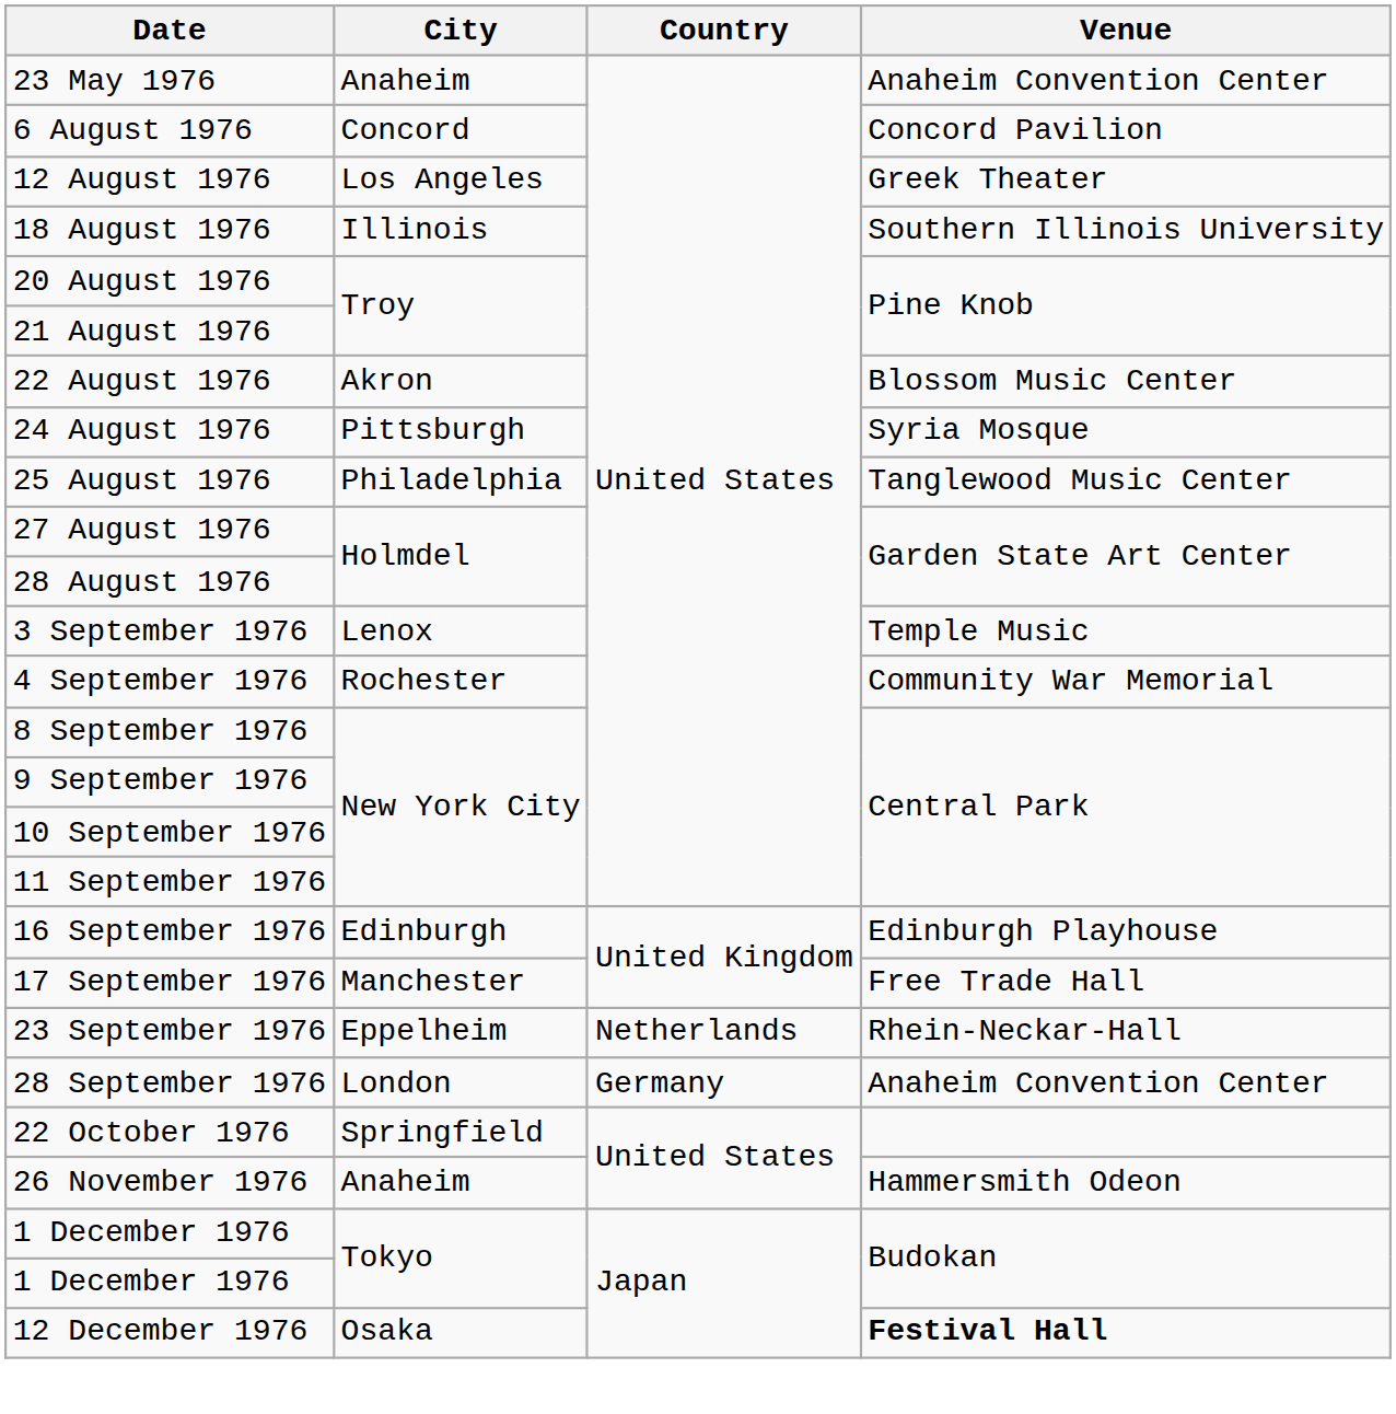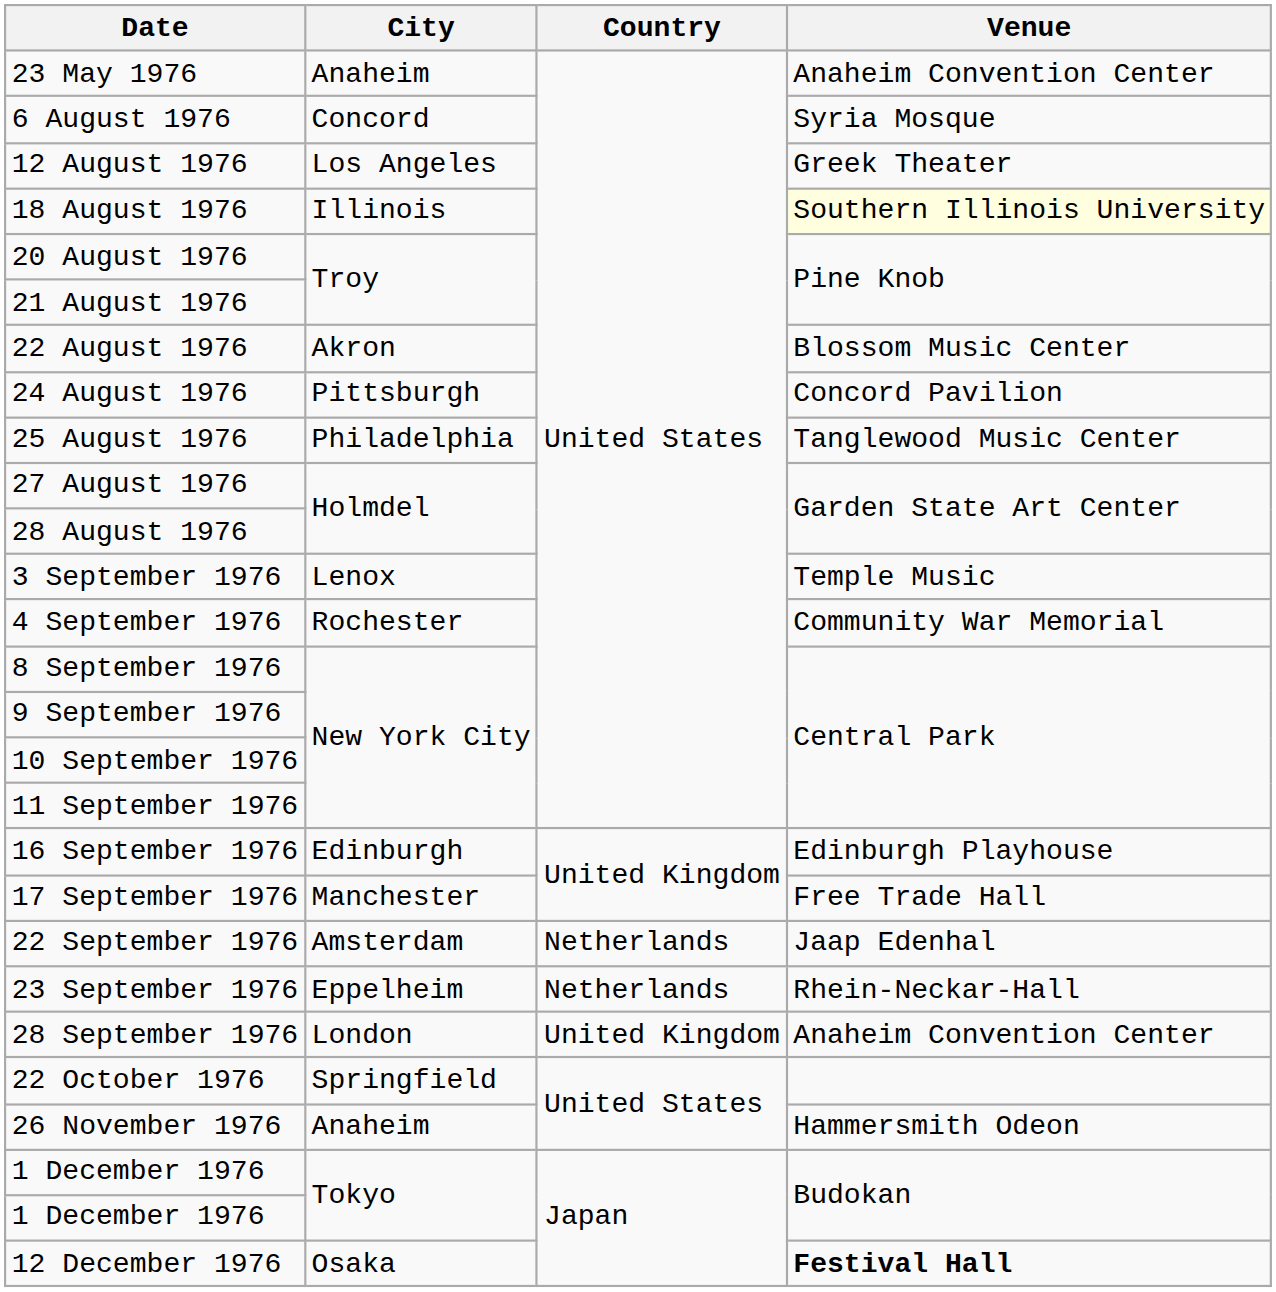6 August 1976 | Venue: Concord Pavilion -> Syria Mosque
18 August 1976 | Venue: no background -> lightyellow background
24 August 1976 | Venue: Syria Mosque -> Concord Pavilion
+ row: 22 September 1976 | Amsterdam | Netherlands | Jaap Edenhal
28 September 1976 | Country: Germany -> United Kingdom
